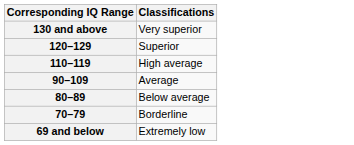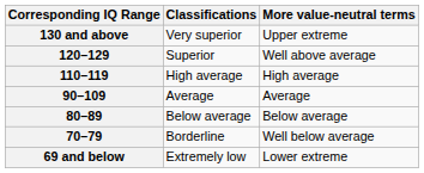+ column: More value-neutral terms | Upper extreme | Well above average | High average | Average | Below average | Well below average | Lower extreme
